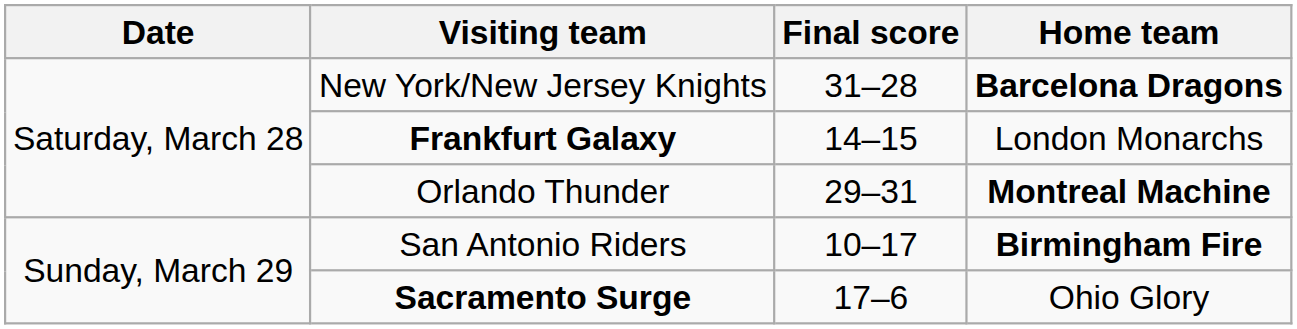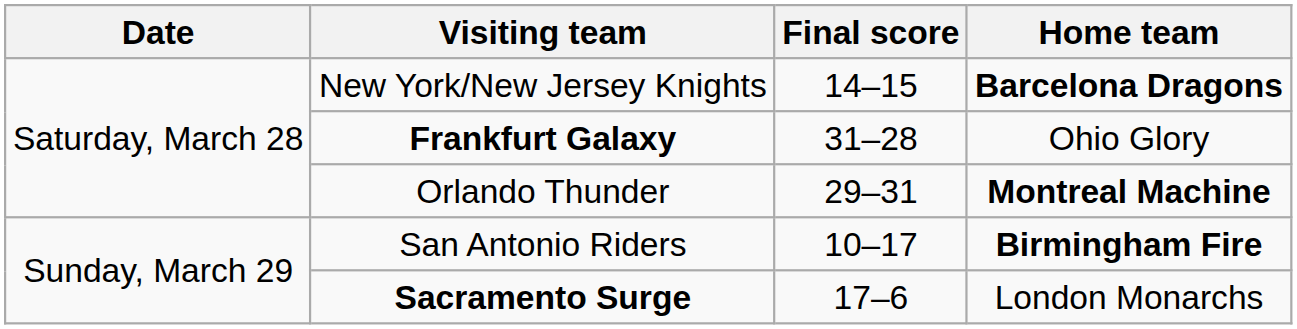New York/New Jersey Knights | Final score: 31–28 -> 14–15
Frankfurt Galaxy | Final score: 14–15 -> 31–28
Frankfurt Galaxy | Home team: London Monarchs -> Ohio Glory
Sacramento Surge | Home team: Ohio Glory -> London Monarchs
